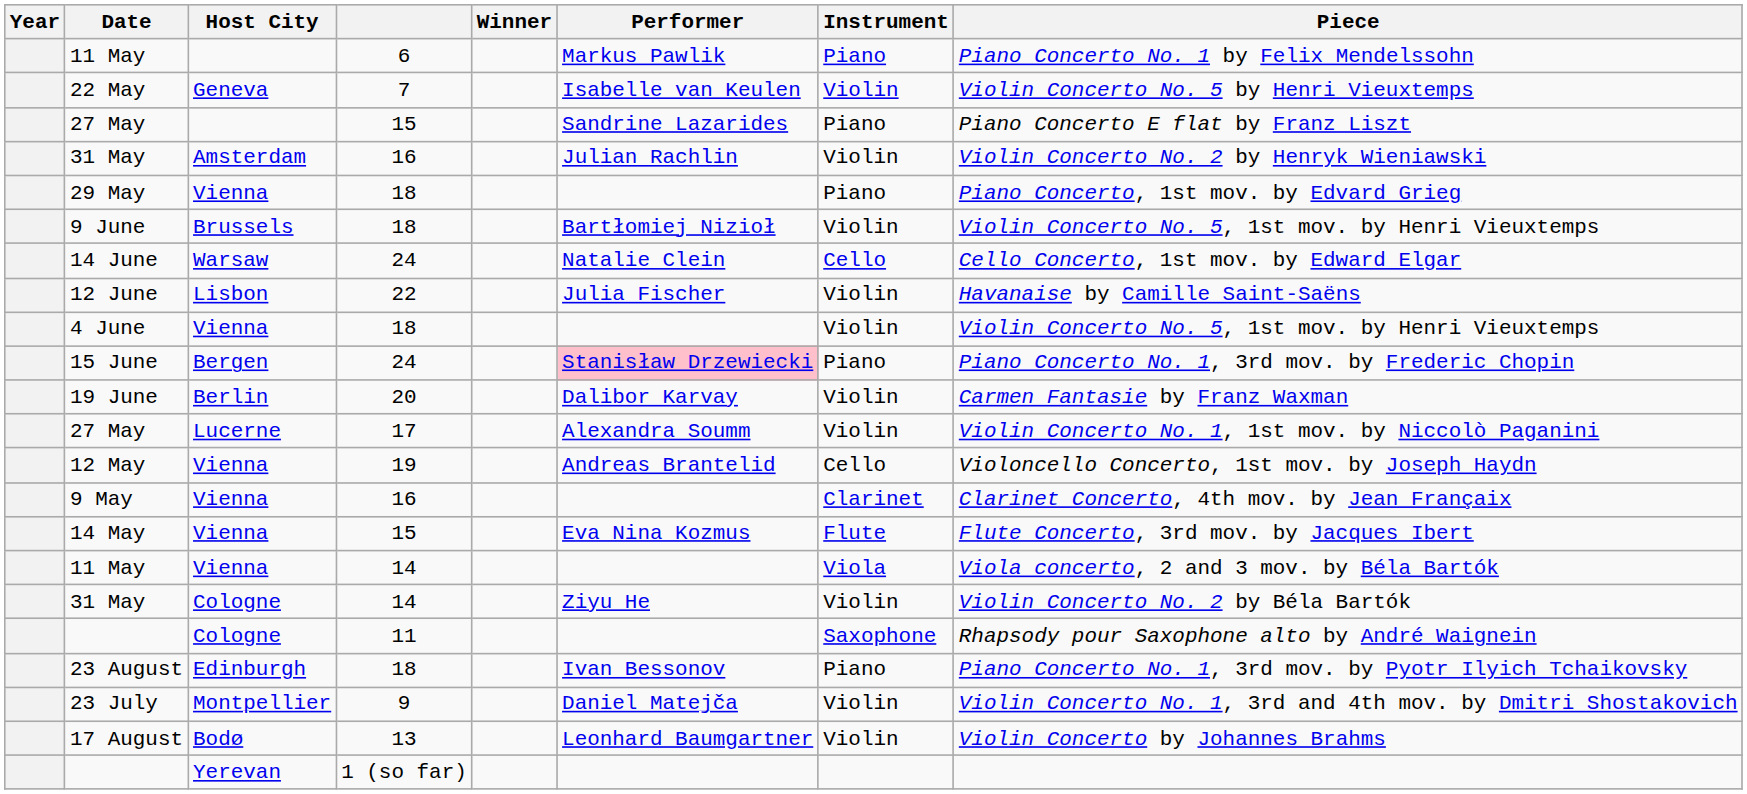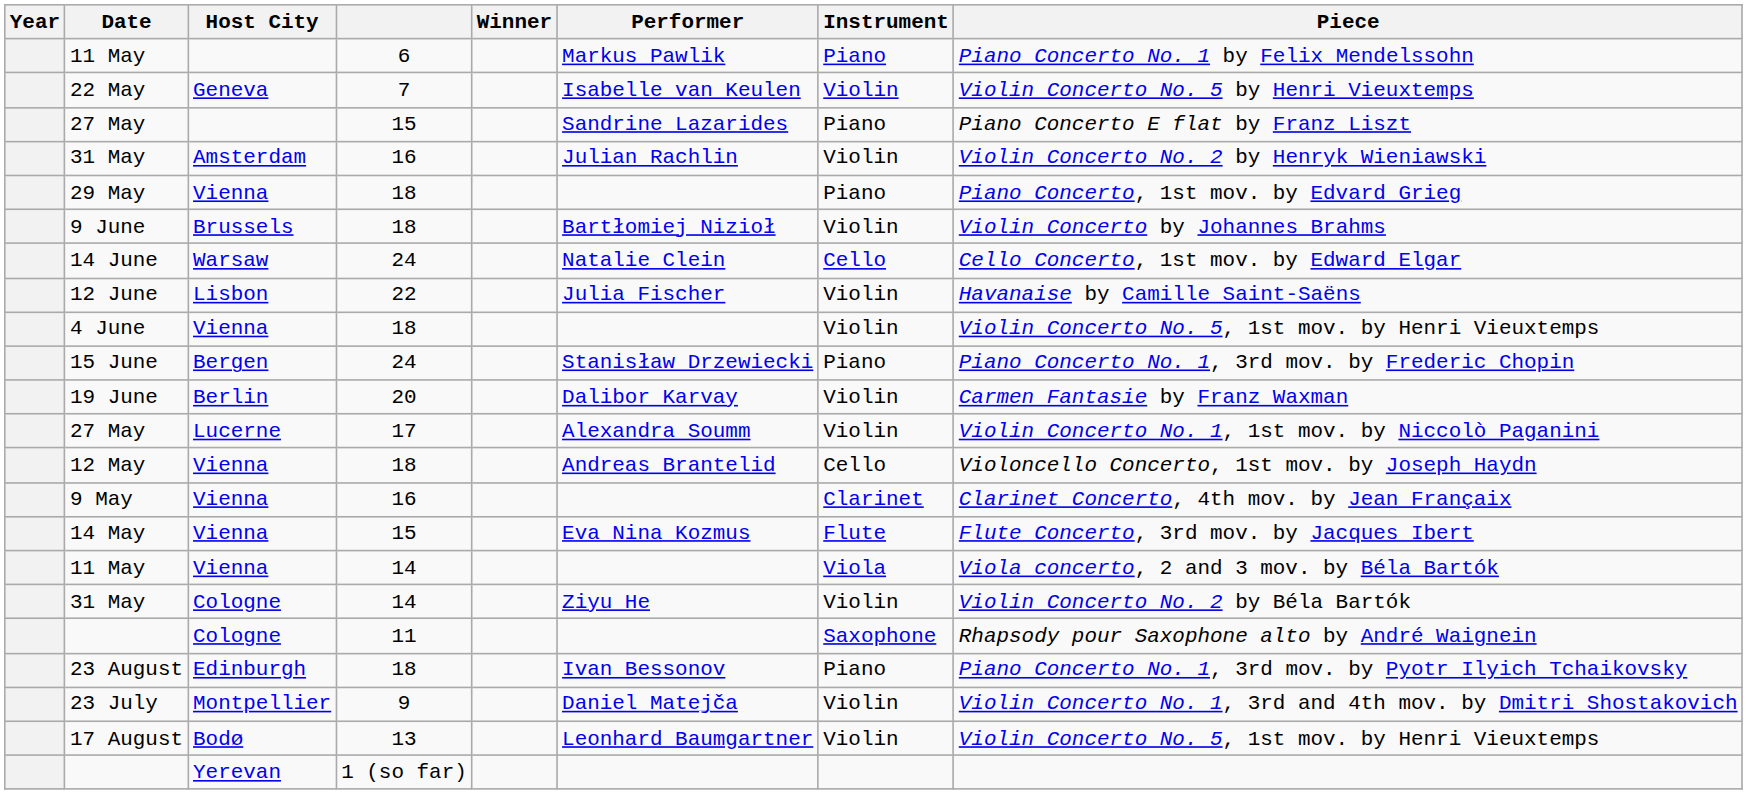9 June | Piece: Violin Concerto No. 5, 1st mov. by Henri Vieuxtemps -> Violin Concerto by Johannes Brahms
15 June | Performer: pink background -> no background
12 May | column 4: 19 -> 18
17 August | Piece: Violin Concerto by Johannes Brahms -> Violin Concerto No. 5, 1st mov. by Henri Vieuxtemps
